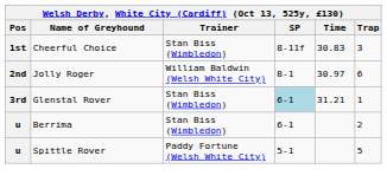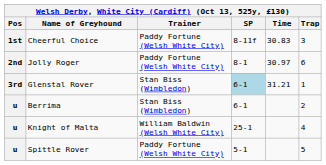Cheerful Choice | Trainer: Stan Biss (Wimbledon) -> Paddy Fortune (Welsh White City)
Jolly Roger | Trainer: William Baldwin (Welsh White City) -> Paddy Fortune (Welsh White City)
+ row: u | Knight of Malta | William Baldwin (Welsh White City) | 25-1 | 4
